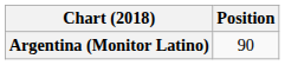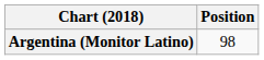Argentina (Monitor Latino) | Position: 90 -> 98
